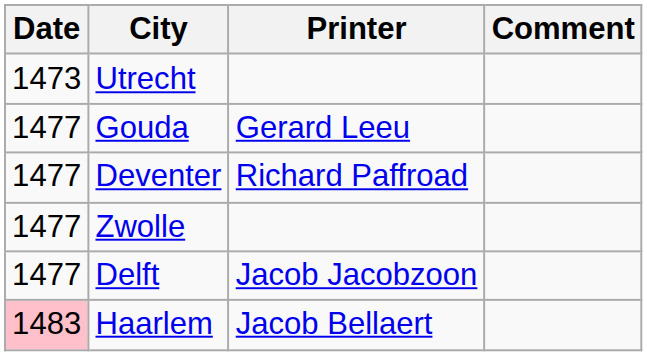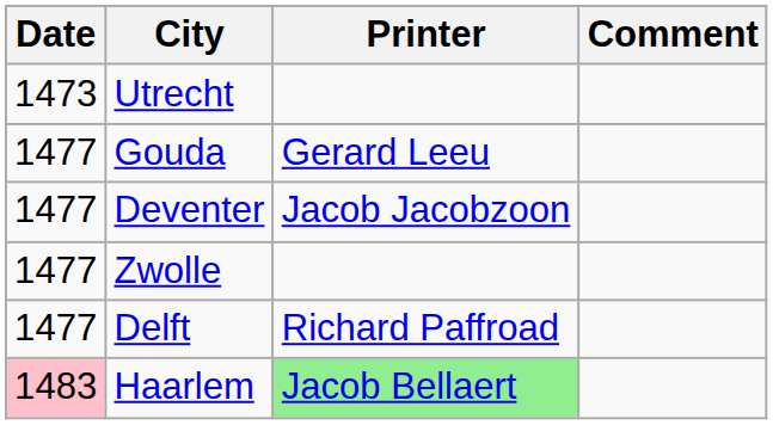Deventer | Printer: Richard Paffroad -> Jacob Jacobzoon
Delft | Printer: Jacob Jacobzoon -> Richard Paffroad
Haarlem | Printer: no background -> lightgreen background
